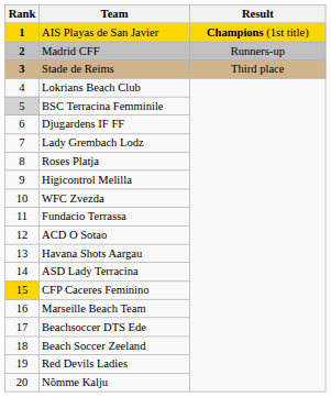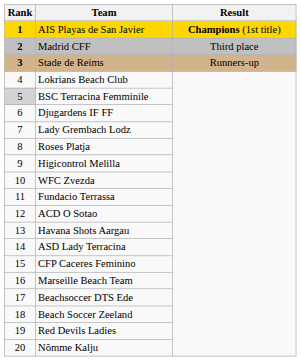Madrid CFF | Result: Runners-up -> Third place
Stade de Reims | Result: Third place -> Runners-up
CFP Caceres Feminino | Rank: gold background -> no background
